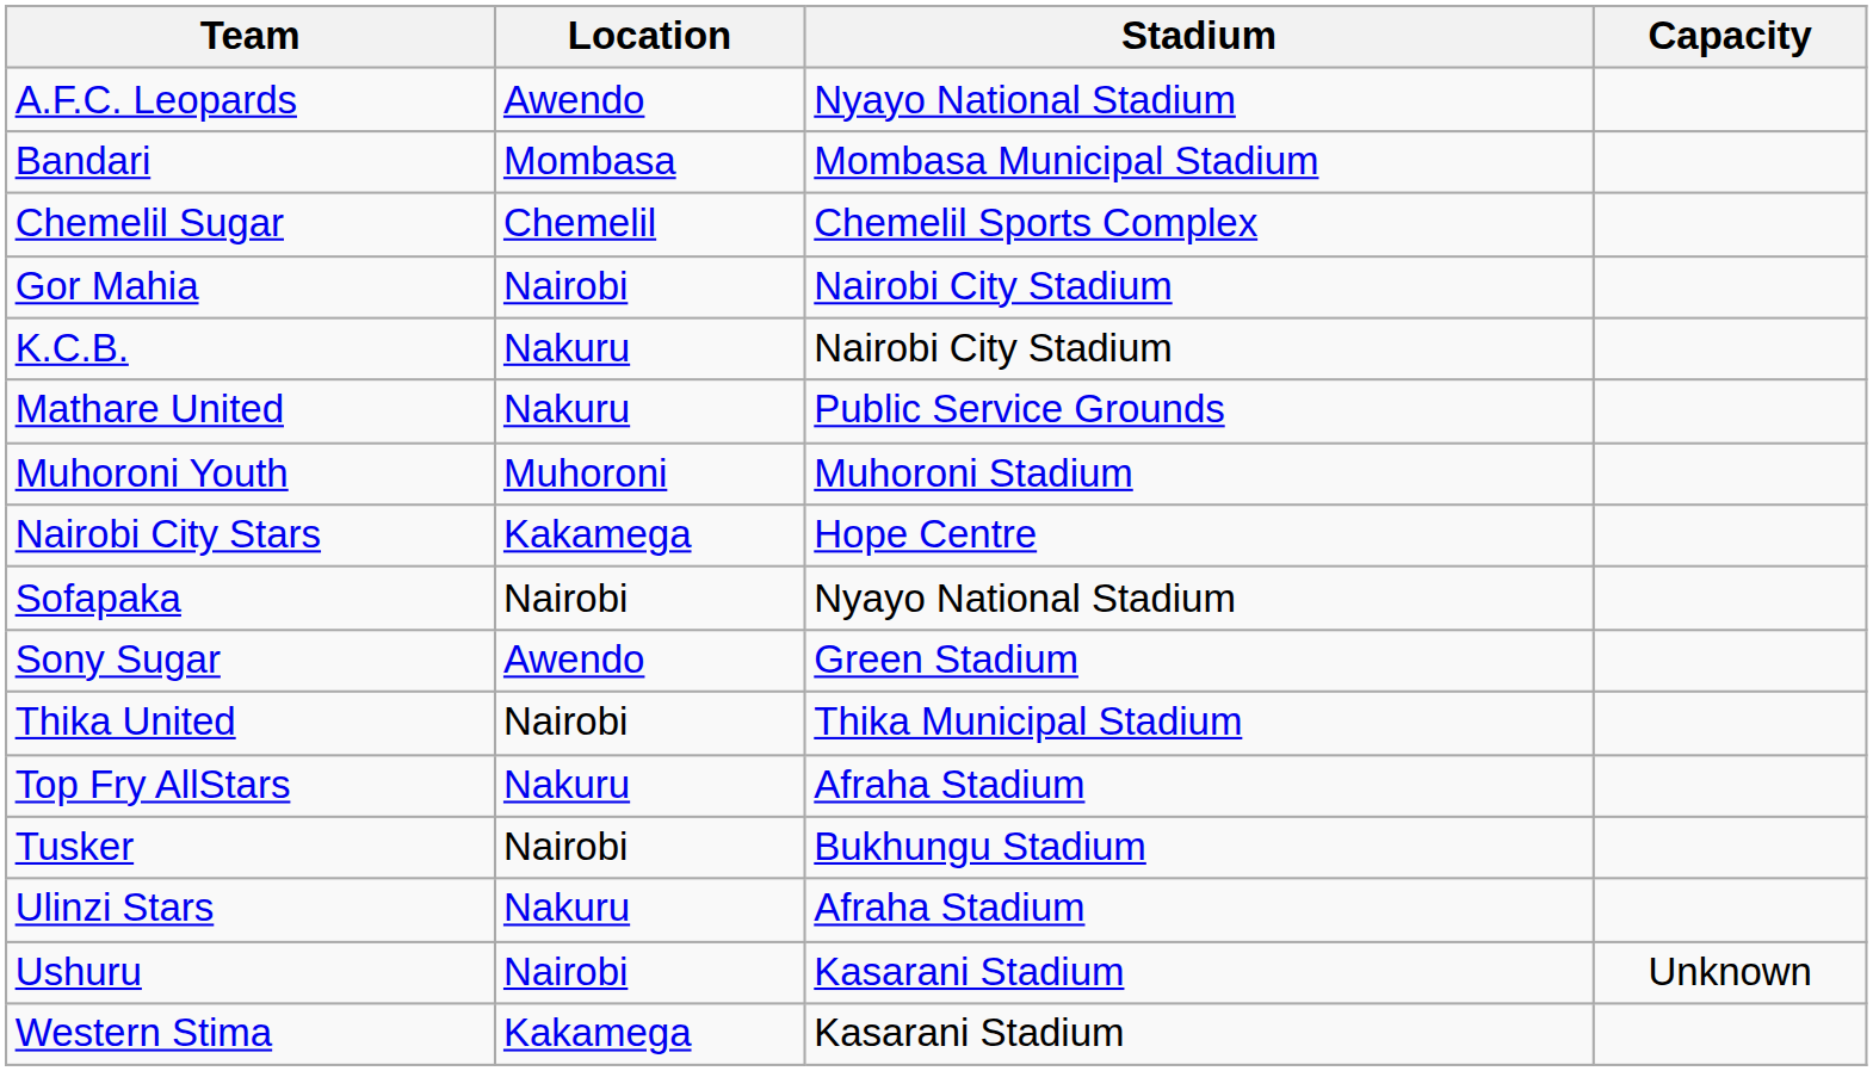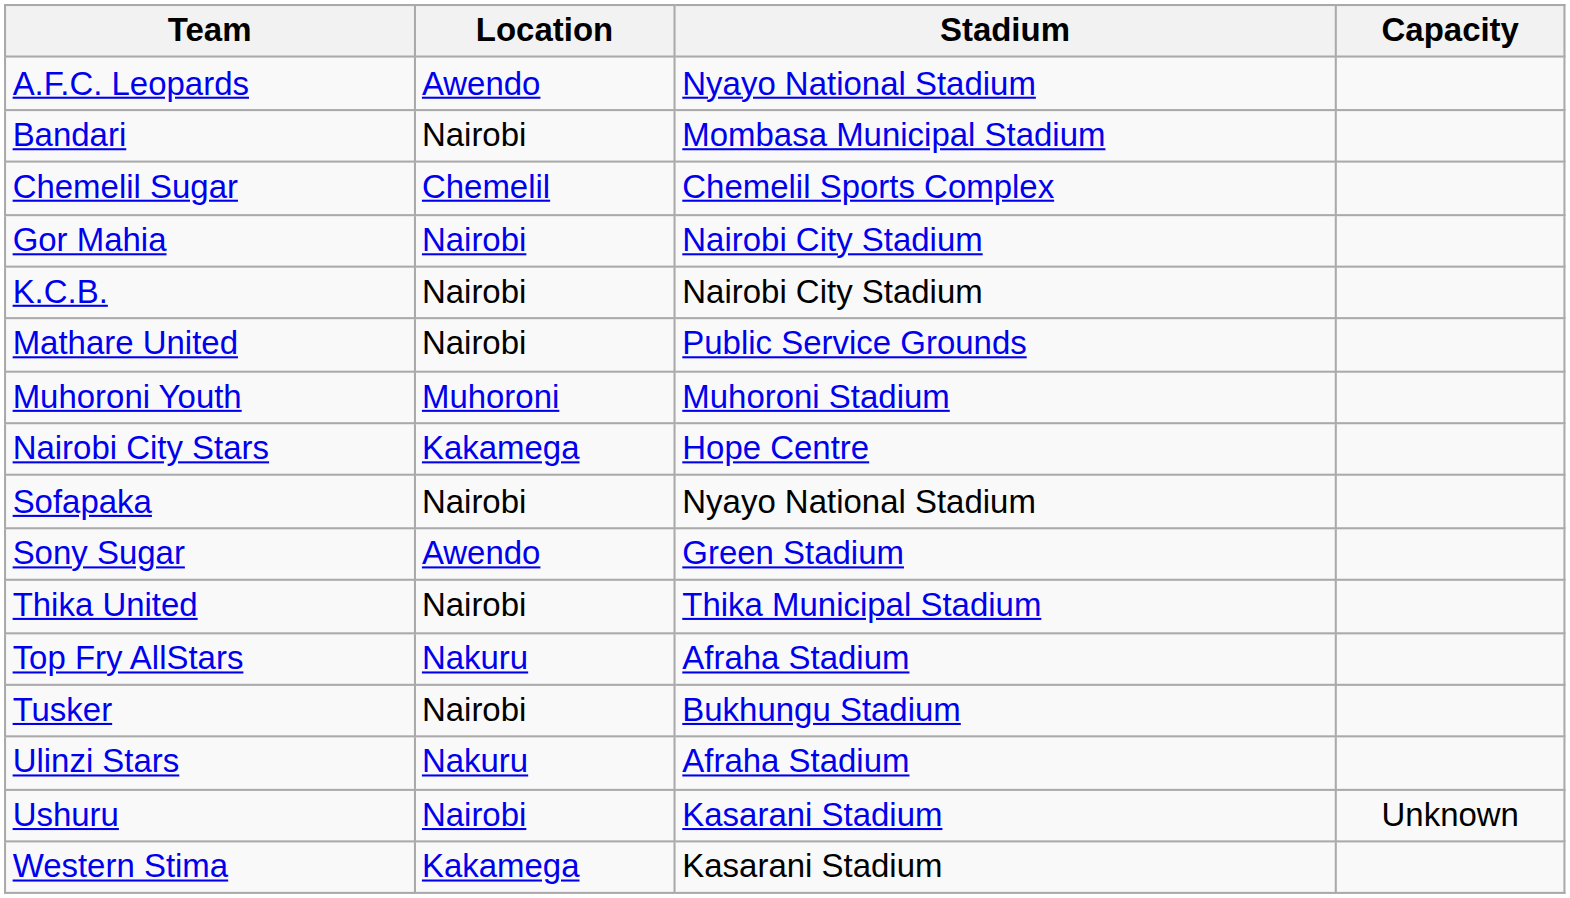Bandari | Location: Mombasa -> Nairobi
K.C.B. | Location: Nakuru -> Nairobi
Mathare United | Location: Nakuru -> Nairobi
